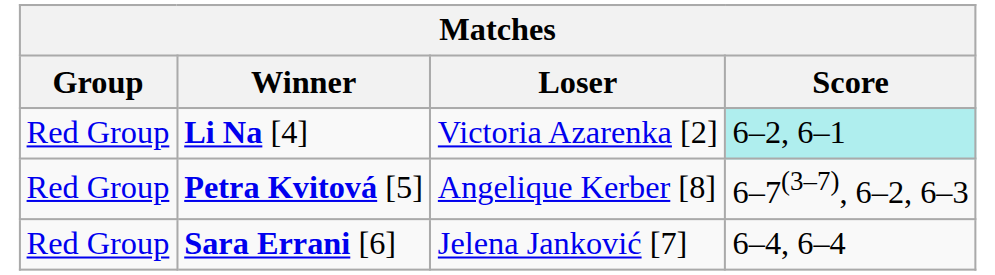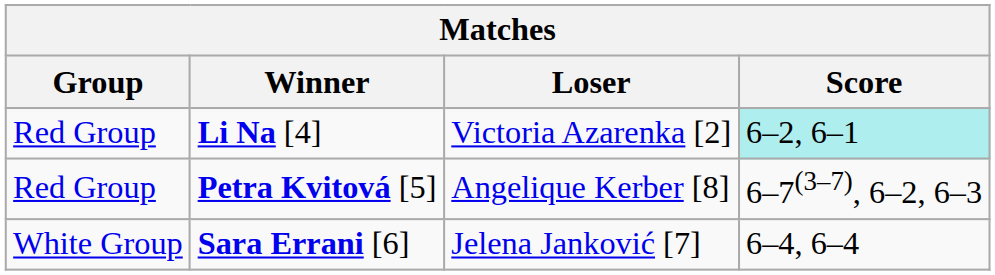Sara Errani [6] | Group: Red Group -> White Group
